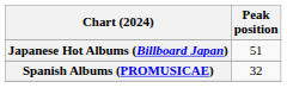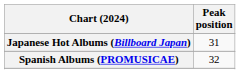Japanese Hot Albums (Billboard Japan) | Peak position: 51 -> 31
